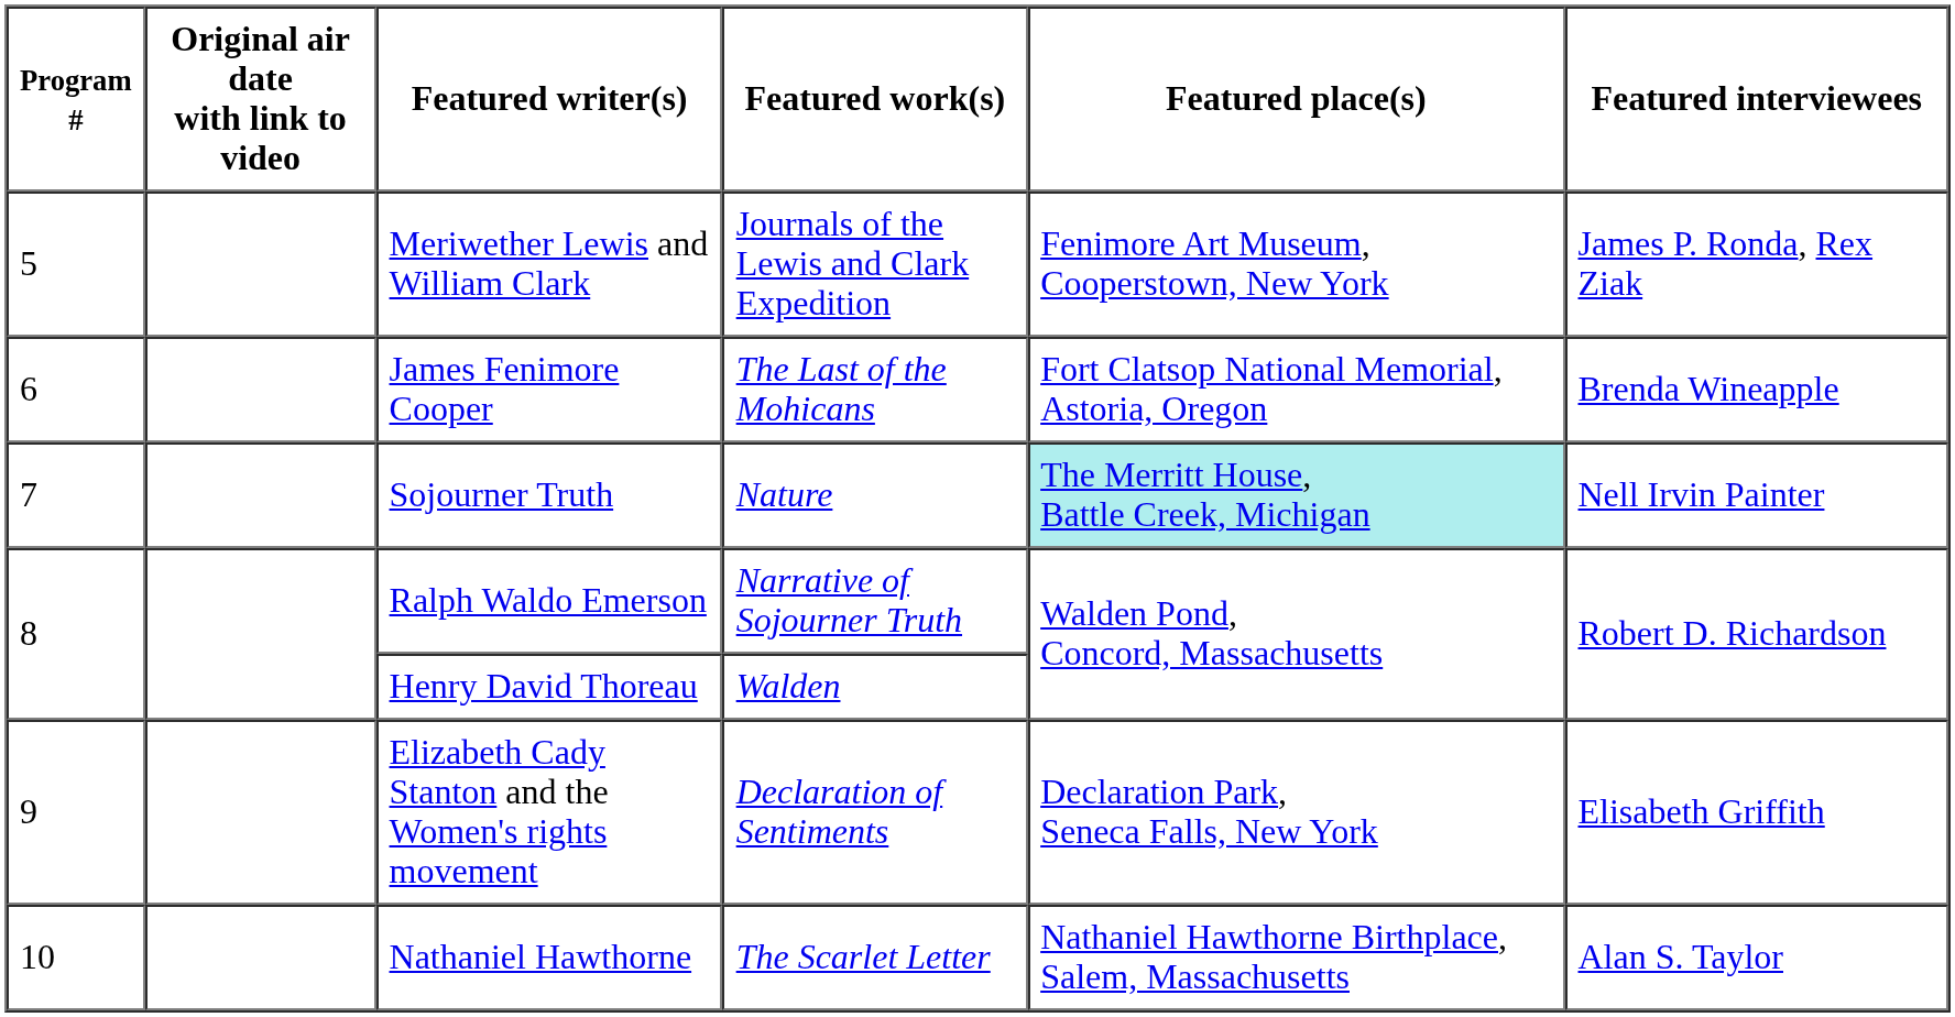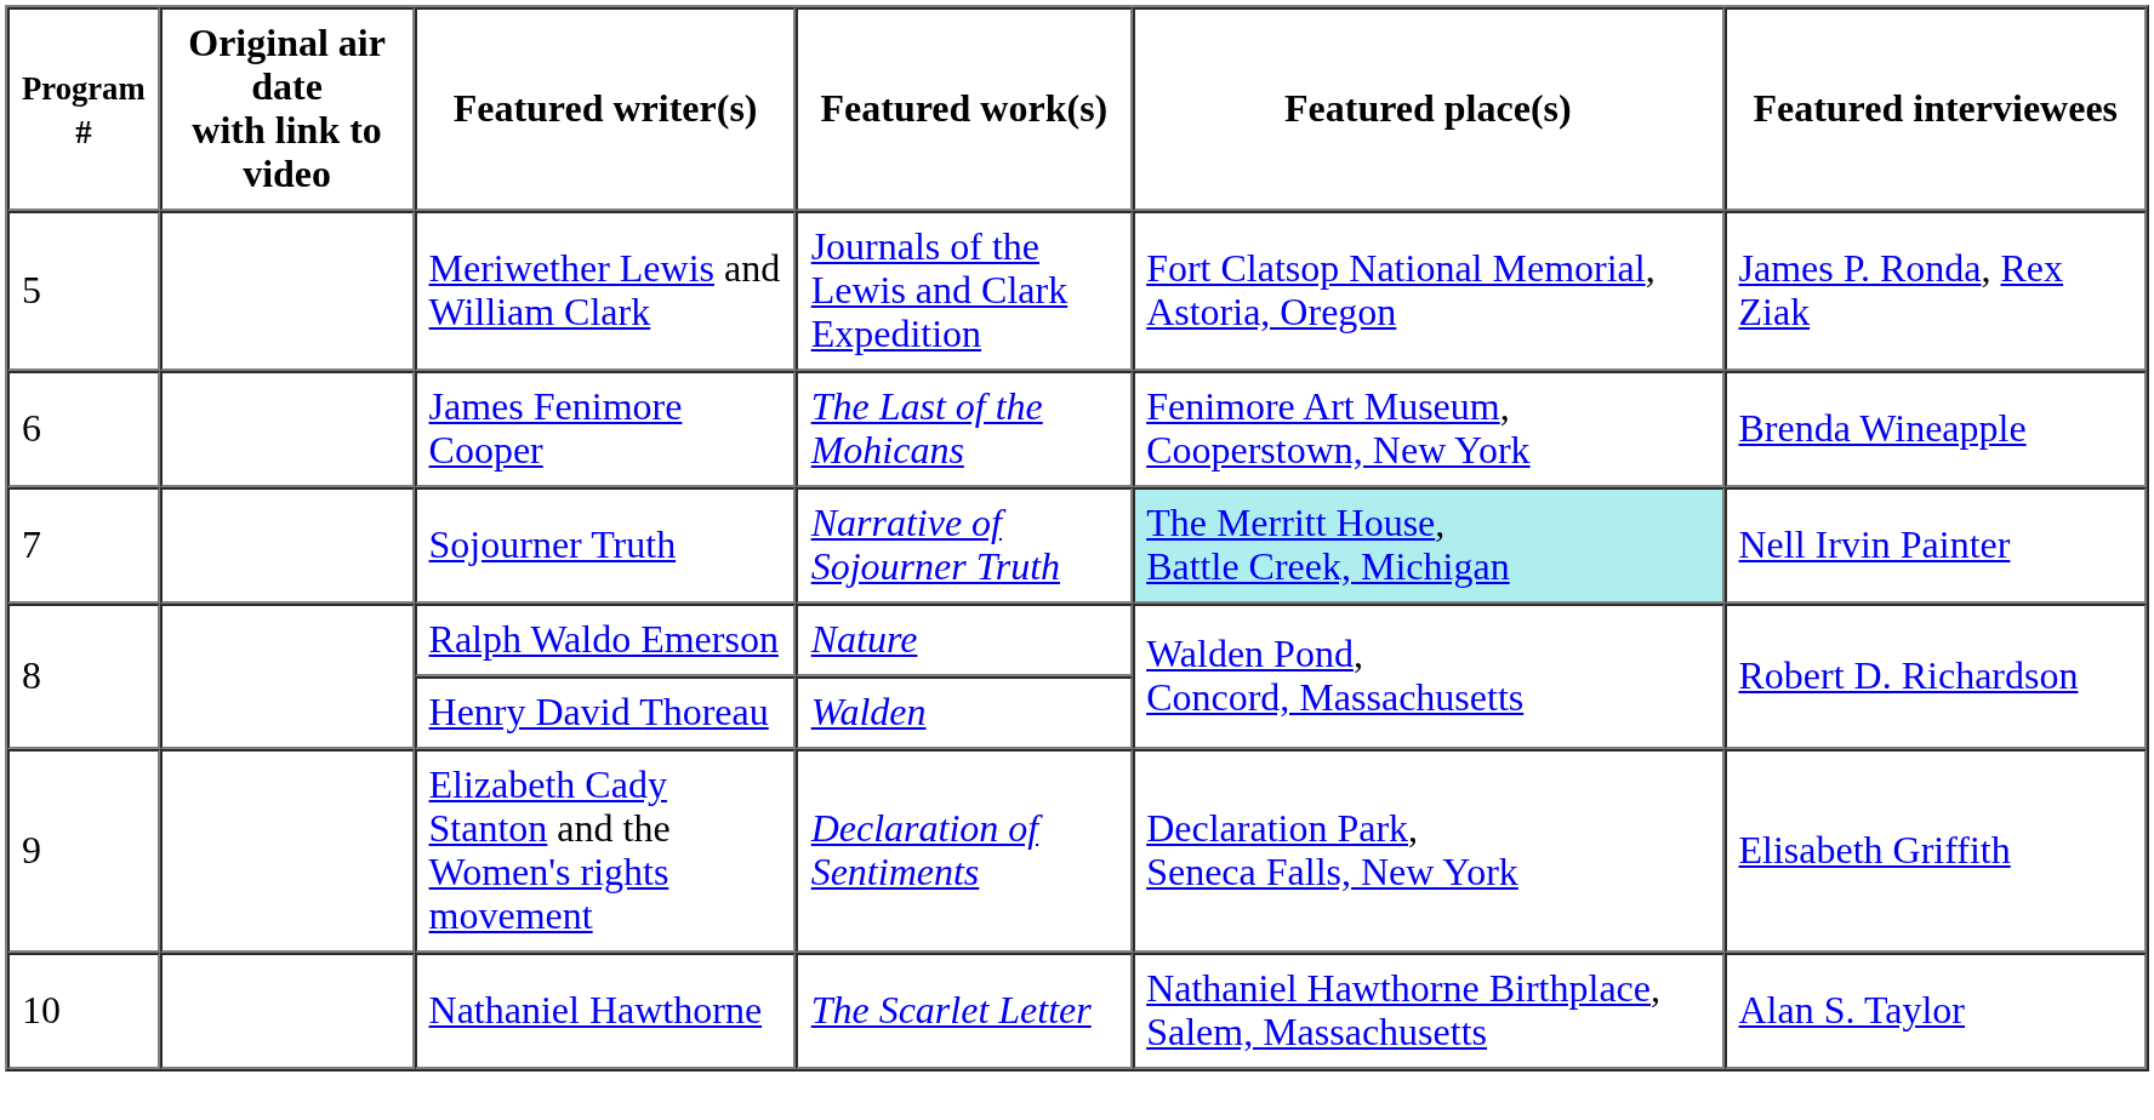Meriwether Lewis and William Clark | Featured place(s): Fenimore Art Museum, Cooperstown, New York -> Fort Clatsop National Memorial, Astoria, Oregon
James Fenimore Cooper | Featured place(s): Fort Clatsop National Memorial, Astoria, Oregon -> Fenimore Art Museum, Cooperstown, New York
Sojourner Truth | Featured work(s): Nature -> Narrative of Sojourner Truth
Ralph Waldo Emerson | Featured work(s): Narrative of Sojourner Truth -> Nature
